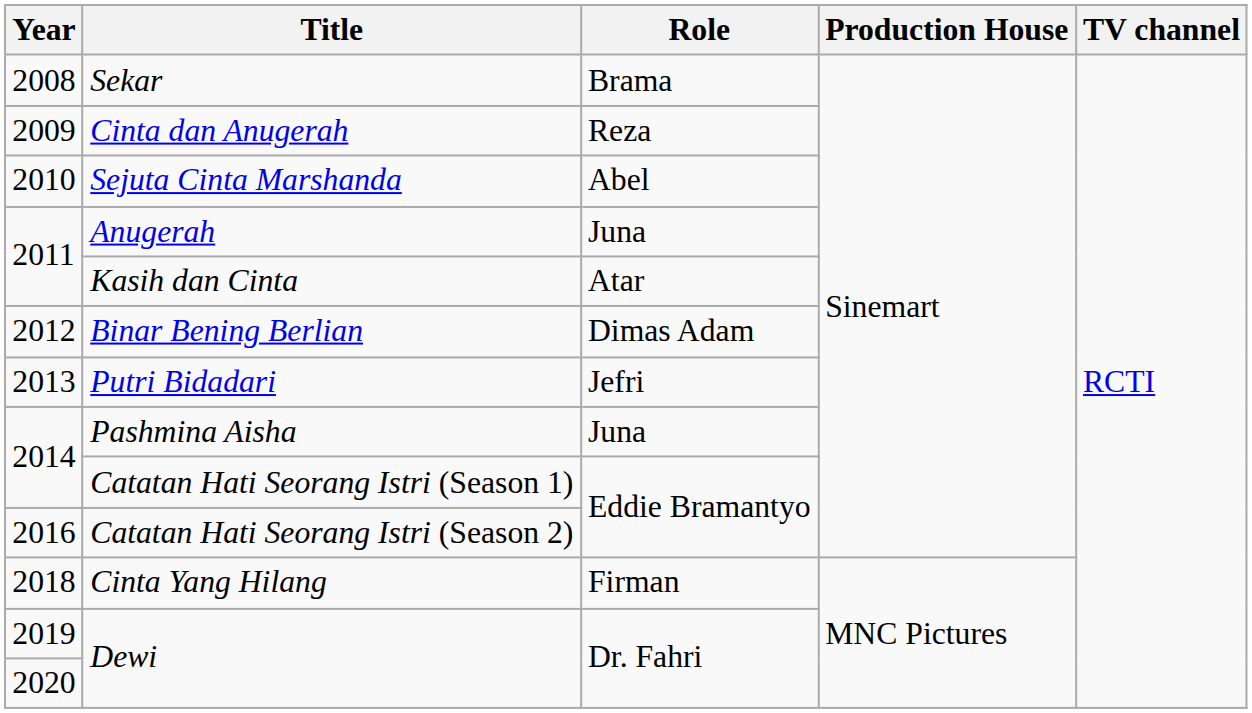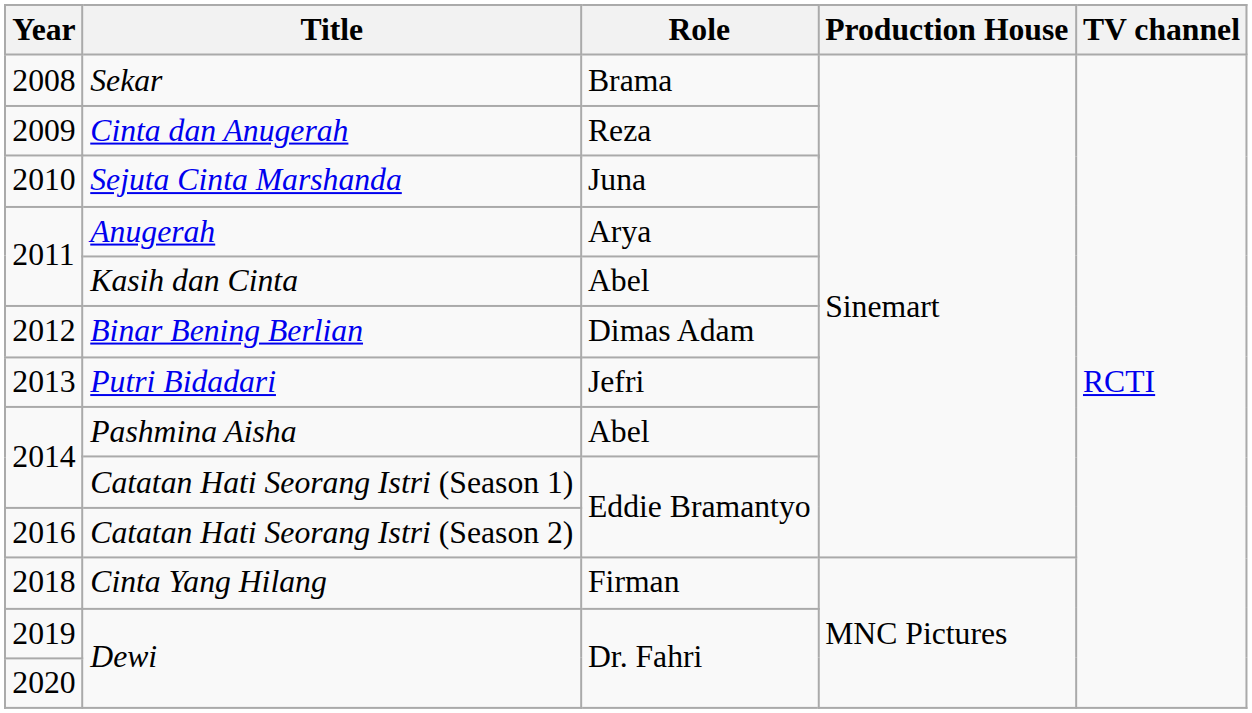Sejuta Cinta Marshanda | Role: Abel -> Juna
Anugerah | Role: Juna -> Arya
Kasih dan Cinta | Role: Atar -> Abel
Pashmina Aisha | Role: Juna -> Abel
